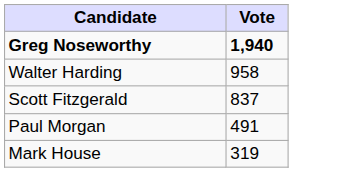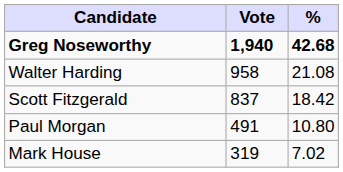+ column: % | 42.68 | 21.08 | 18.42 | 10.80 | 7.02
